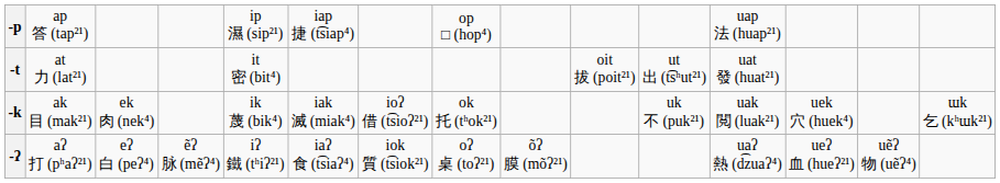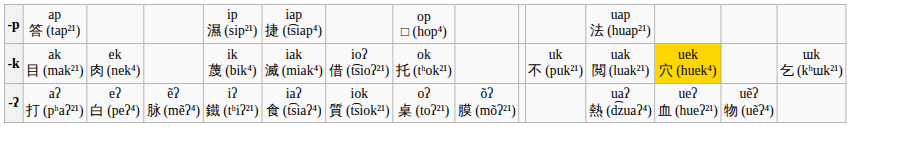- row: -t | at 力 (lat²¹) | it 密 (bit⁴) | oit 拔 (poit²¹) | ut 出 (t͡sʰut²¹) | uat 發 (huat²¹)
-k | column 13: no background -> gold background
